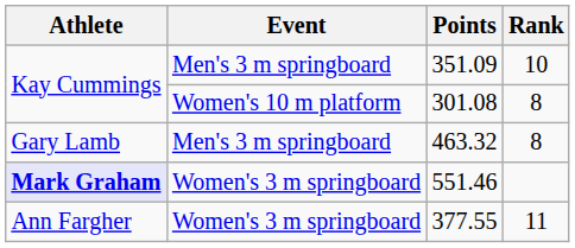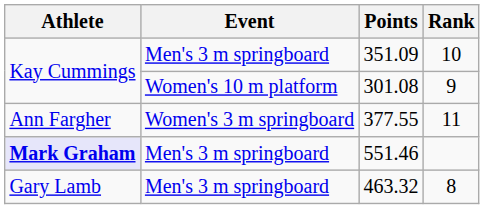301.08 | Rank: 8 -> 9
rows swapped: 377.55 <-> 463.32
551.46 | Event: Women's 3 m springboard -> Men's 3 m springboard
